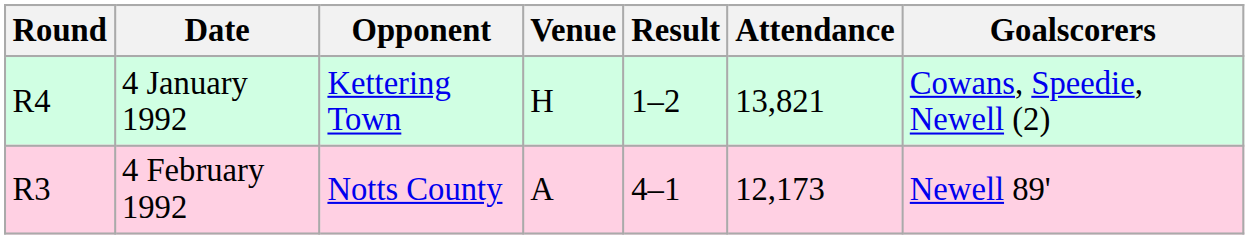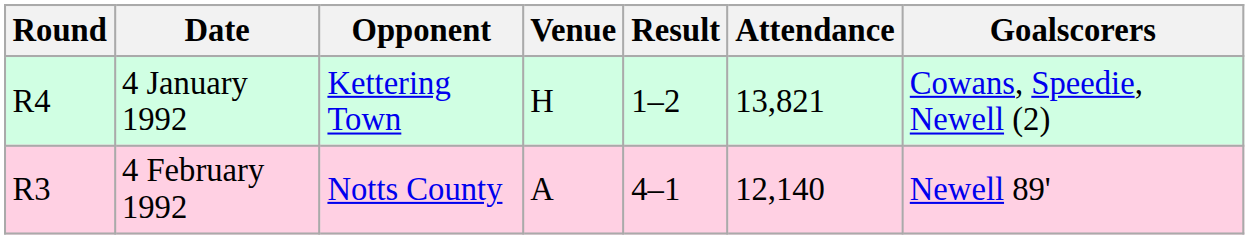4 February 1992 | Attendance: 12,173 -> 12,140
